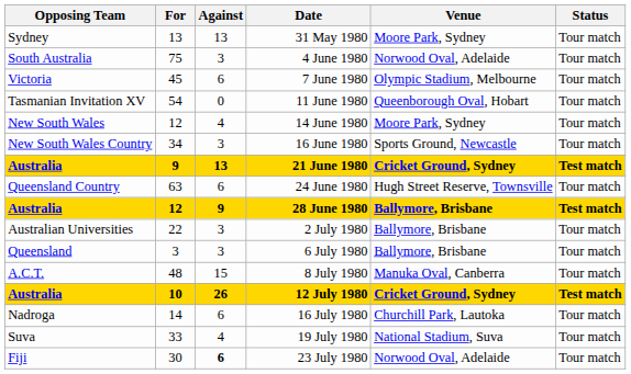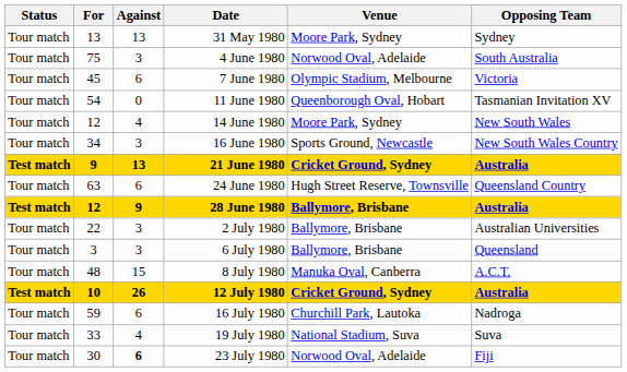columns swapped: Opposing Team <-> Status
16 July 1980 | For: 14 -> 59
